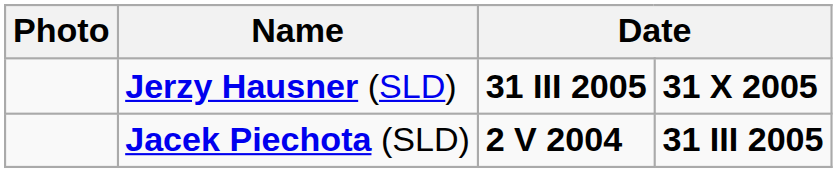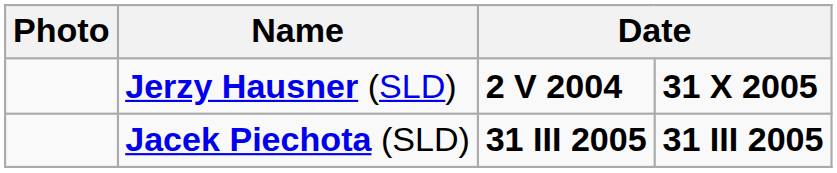Jerzy Hausner (SLD) | column 3: 31 III 2005 -> 2 V 2004
Jacek Piechota (SLD) | column 3: 2 V 2004 -> 31 III 2005
